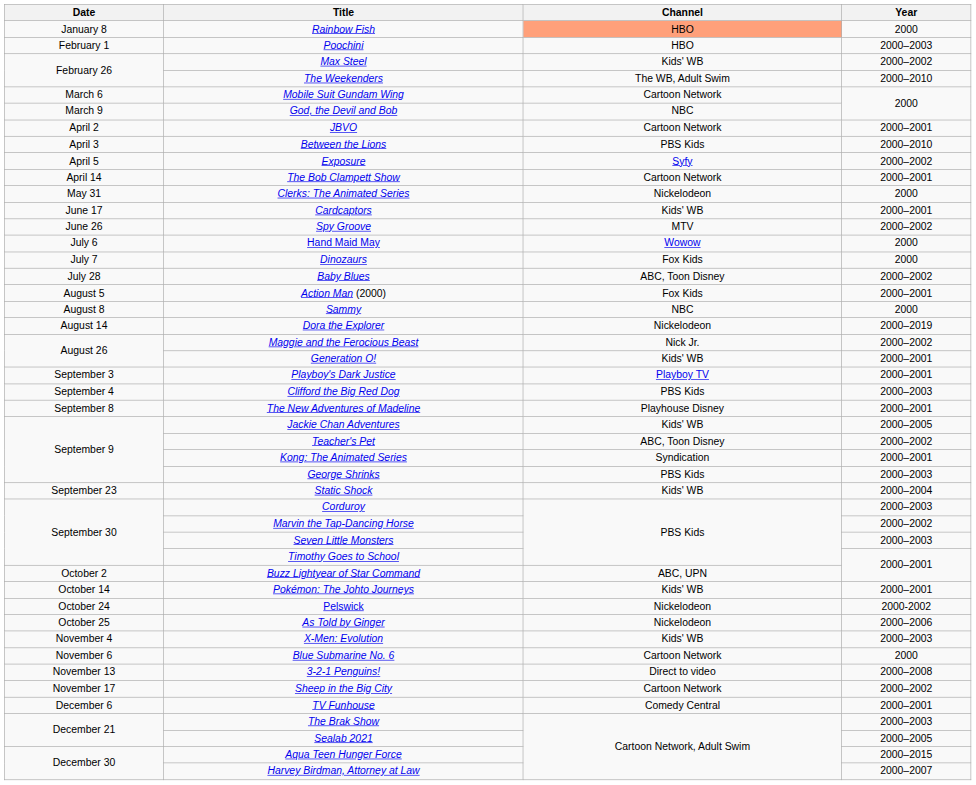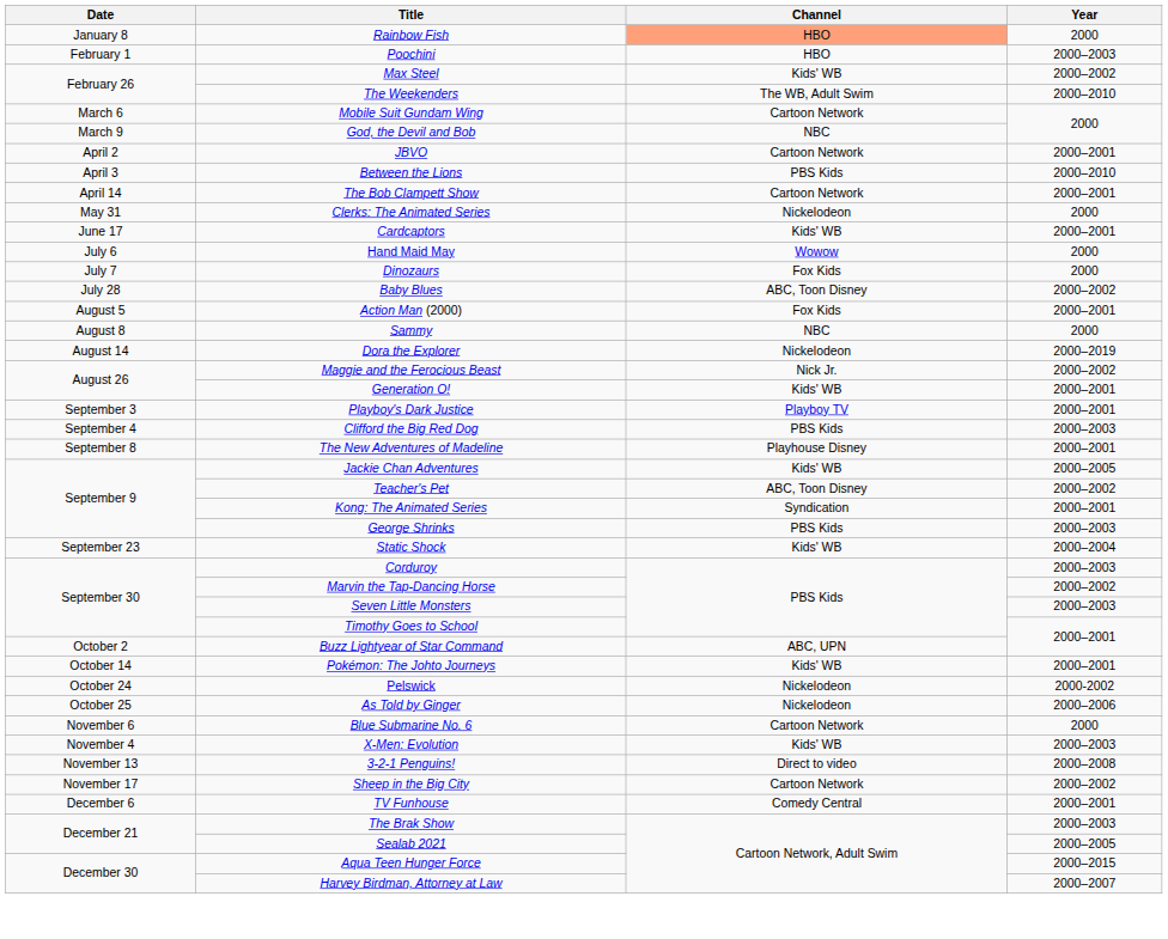- row: April 5 | Exposure | Syfy | 2000–2002
- row: June 26 | Spy Groove | MTV | 2000–2002
rows swapped: X-Men: Evolution <-> Blue Submarine No. 6
